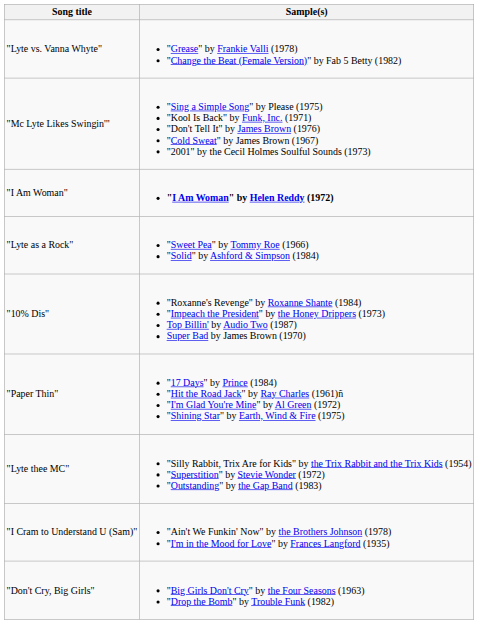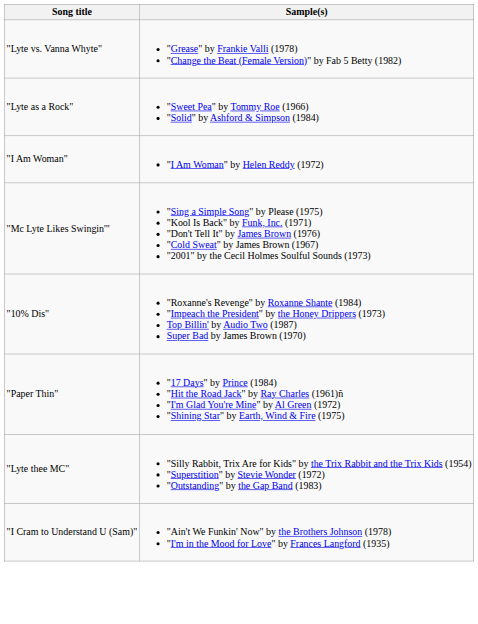rows swapped: "Lyte as a Rock" <-> "Mc Lyte Likes Swingin'"
"I Am Woman" | Sample(s): bold -> normal
- row: "Don't Cry, Big Girls" | "Big Girls Don't Cry" by the Four Seasons (1963) "Drop the Bomb" by Trouble Funk (1982)
